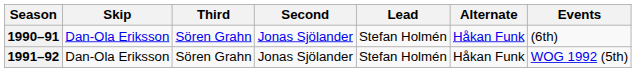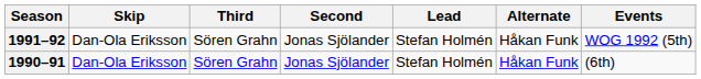rows swapped: 1990–91 <-> 1991–92
